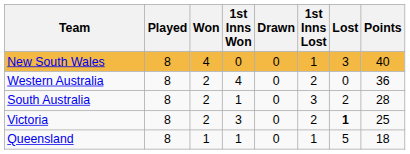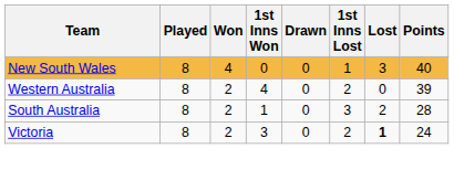Western Australia | Points: 36 -> 39
Victoria | Points: 25 -> 24
- row: Queensland | 8 | 1 | 1 | 0 | 1 | 5 | 18
